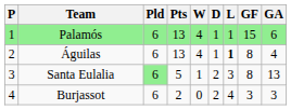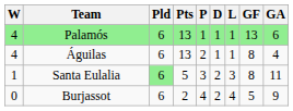columns swapped: P <-> W
Palamós | GF: 15 -> 13
Águilas | L: bold -> normal
Santa Eulalia | GA: 13 -> 11
Burjassot | GF: 3 -> 5
Burjassot | GA: 3 -> 9
